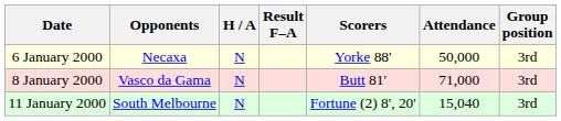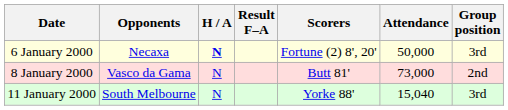6 January 2000 | H / A: normal -> bold
6 January 2000 | Scorers: Yorke 88' -> Fortune (2) 8', 20'
8 January 2000 | Attendance: 71,000 -> 73,000
8 January 2000 | Group position: 3rd -> 2nd
11 January 2000 | Scorers: Fortune (2) 8', 20' -> Yorke 88'
